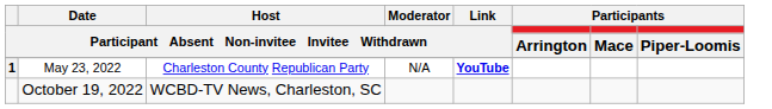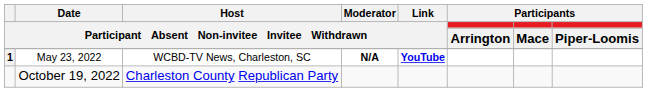May 23, 2022 | Host / Participant Absent Non-invitee Invitee Withdrawn: Charleston County Republican Party -> WCBD-TV News, Charleston, SC
May 23, 2022 | Moderator / Participant Absent Non-invitee Invitee Withdrawn: normal -> bold
October 19, 2022 | Host / Participant Absent Non-invitee Invitee Withdrawn: WCBD-TV News, Charleston, SC -> Charleston County Republican Party
